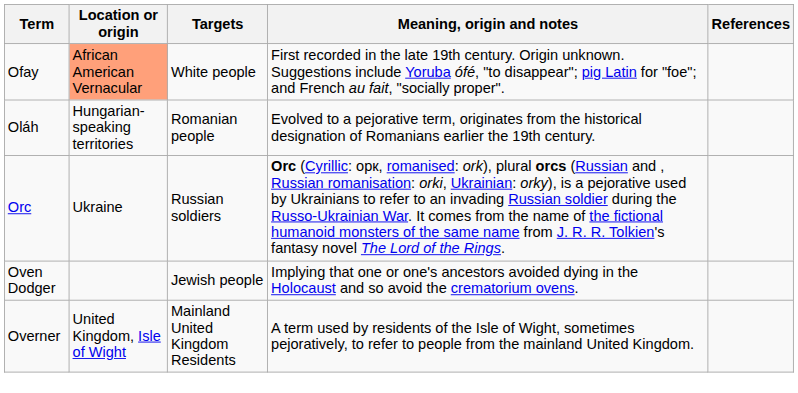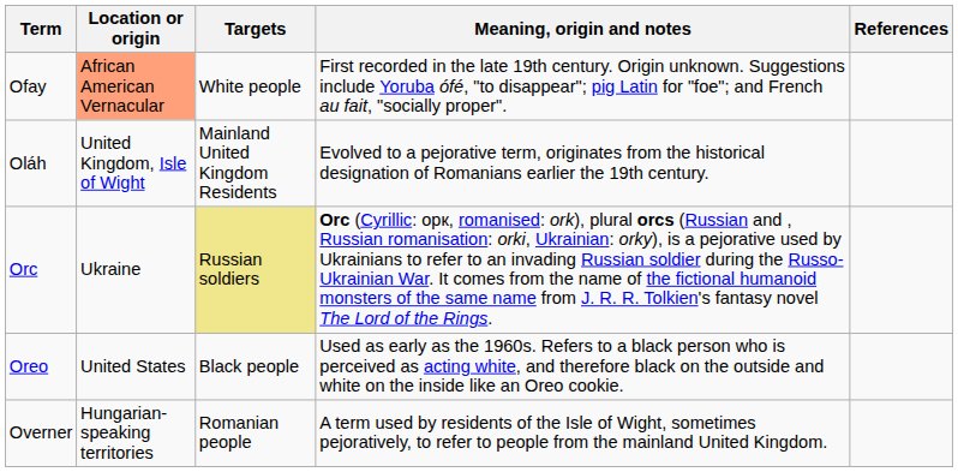Oláh | Location or origin: Hungarian-speaking territories -> United Kingdom, Isle of Wight
Oláh | Targets: Romanian people -> Mainland United Kingdom Residents
Orc | Targets: no background -> khaki background
+ row: Oreo | United States | Black people | Used as early as the 1960s. Refers to a black person who is perceived as acting white, and therefore black on the outside and white on the inside like an Oreo cookie.
- row: Oven Dodger | Jewish people | Implying that one or one's ancestors avoided dying in the Holocaust and so avoid the crematorium ovens.
Overner | Location or origin: United Kingdom, Isle of Wight -> Hungarian-speaking territories
Overner | Targets: Mainland United Kingdom Residents -> Romanian people
